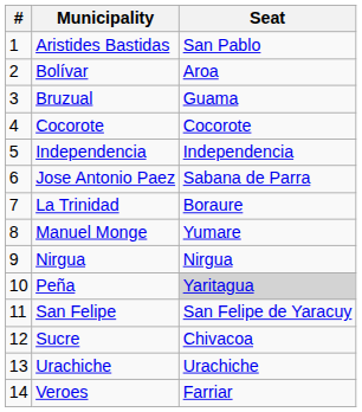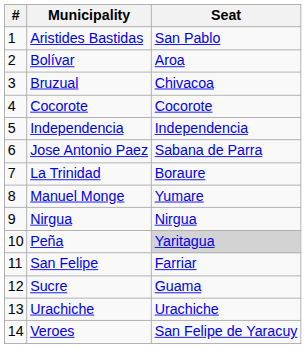Bruzual | Seat: Guama -> Chivacoa
San Felipe | Seat: San Felipe de Yaracuy -> Farriar
Sucre | Seat: Chivacoa -> Guama
Veroes | Seat: Farriar -> San Felipe de Yaracuy
